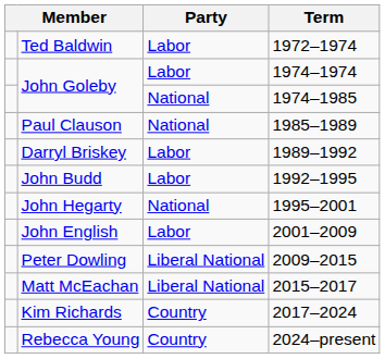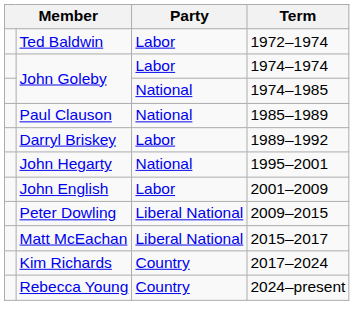- row: John Budd | Labor | 1992–1995
